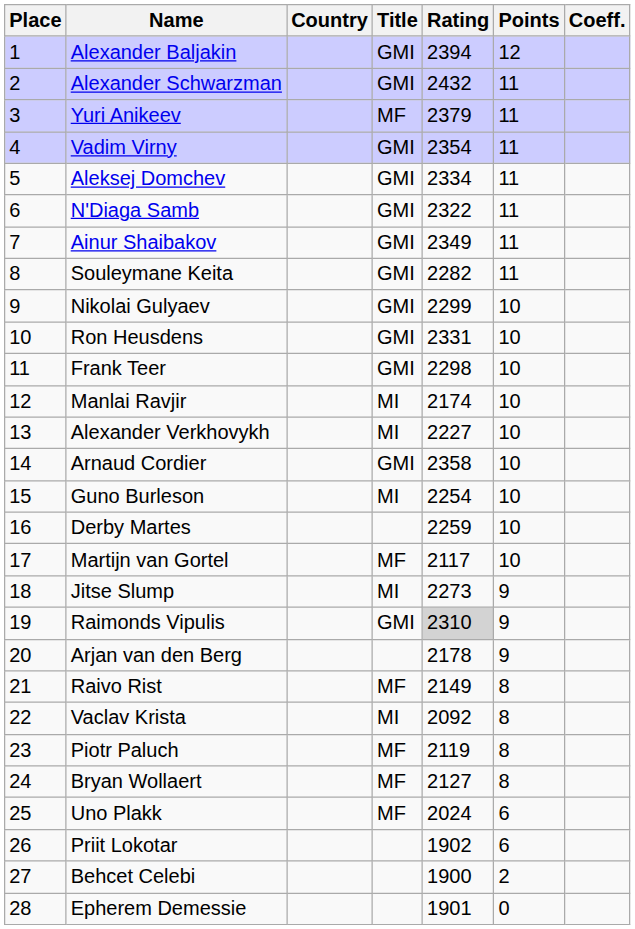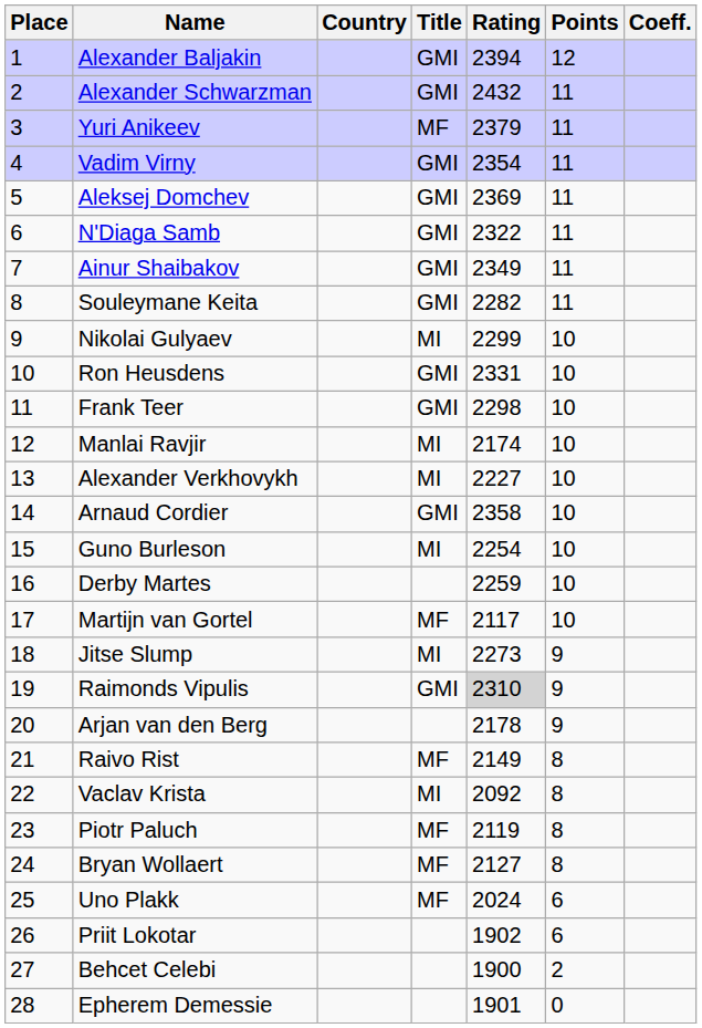Aleksej Domchev | Rating: 2334 -> 2369
Nikolai Gulyaev | Title: GMI -> MI
